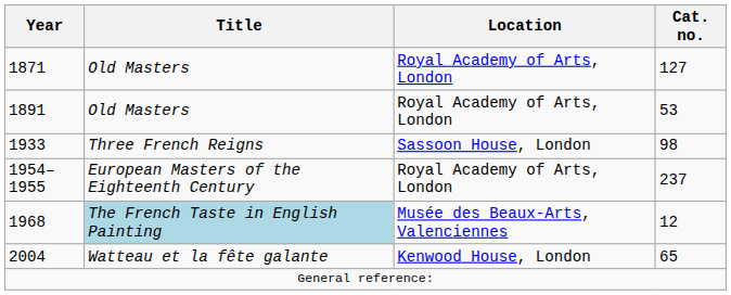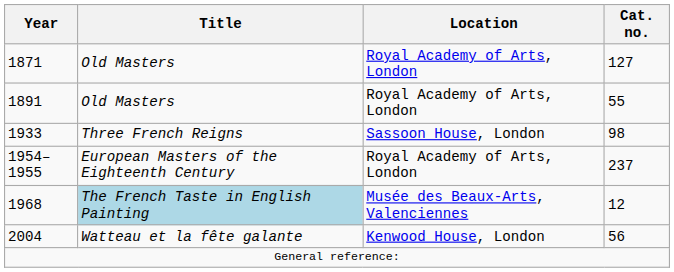1891 | Cat. no.: 53 -> 55
2004 | Cat. no.: 65 -> 56
